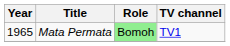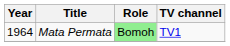Mata Permata | Year: 1965 -> 1964
